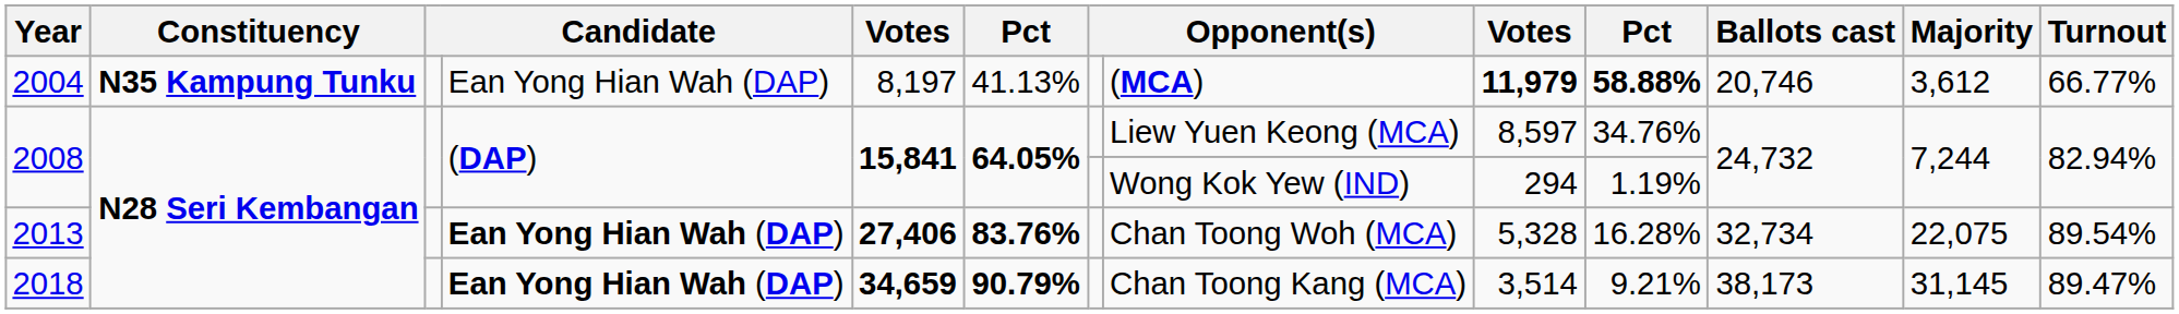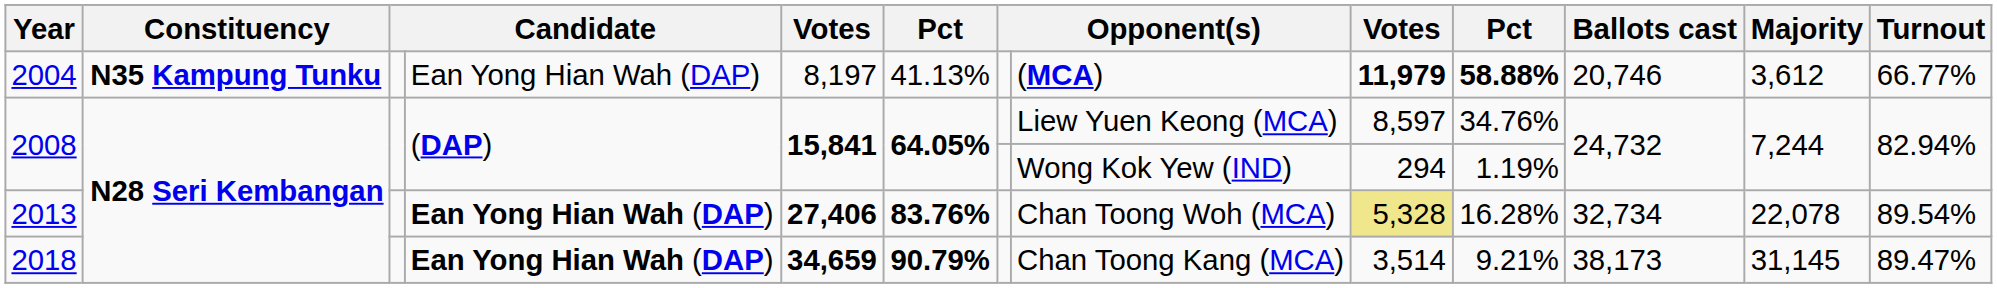2013 | column 9: no background -> khaki background
2013 | Majority: 22,075 -> 22,078
